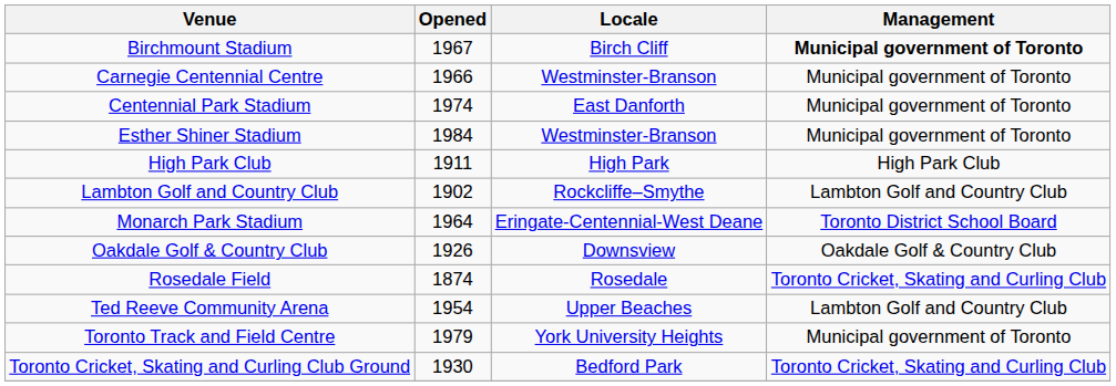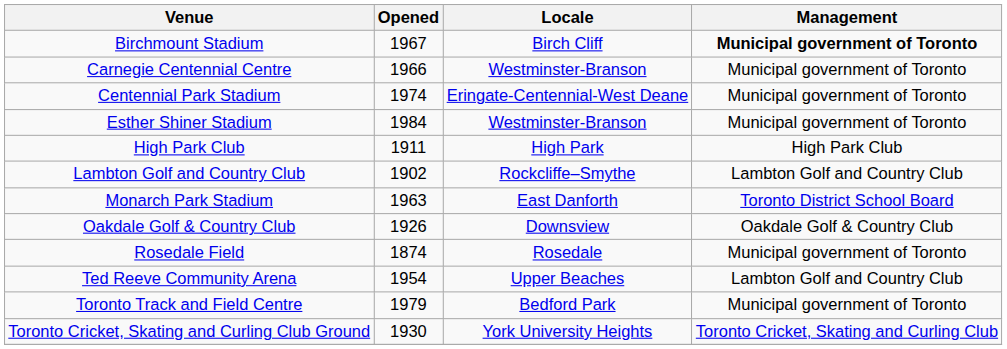Centennial Park Stadium | Locale: East Danforth -> Eringate-Centennial-West Deane
Monarch Park Stadium | Opened: 1964 -> 1963
Monarch Park Stadium | Locale: Eringate-Centennial-West Deane -> East Danforth
Rosedale Field | Management: Toronto Cricket, Skating and Curling Club -> Municipal government of Toronto
Toronto Track and Field Centre | Locale: York University Heights -> Bedford Park
Toronto Cricket, Skating and Curling Club Ground | Locale: Bedford Park -> York University Heights
